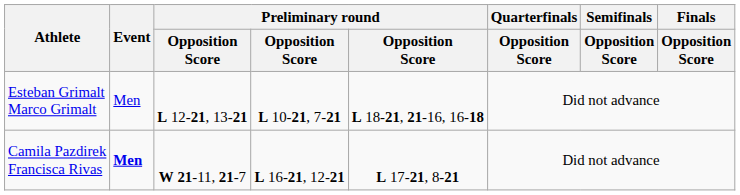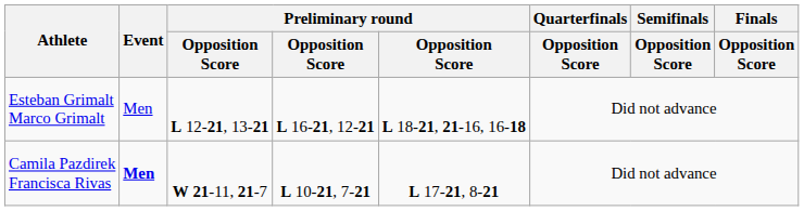Esteban Grimalt Marco Grimalt | column 4: L 10-21, 7-21 -> L 16-21, 12-21
Camila Pazdirek Francisca Rivas | column 4: L 16-21, 12-21 -> L 10-21, 7-21
